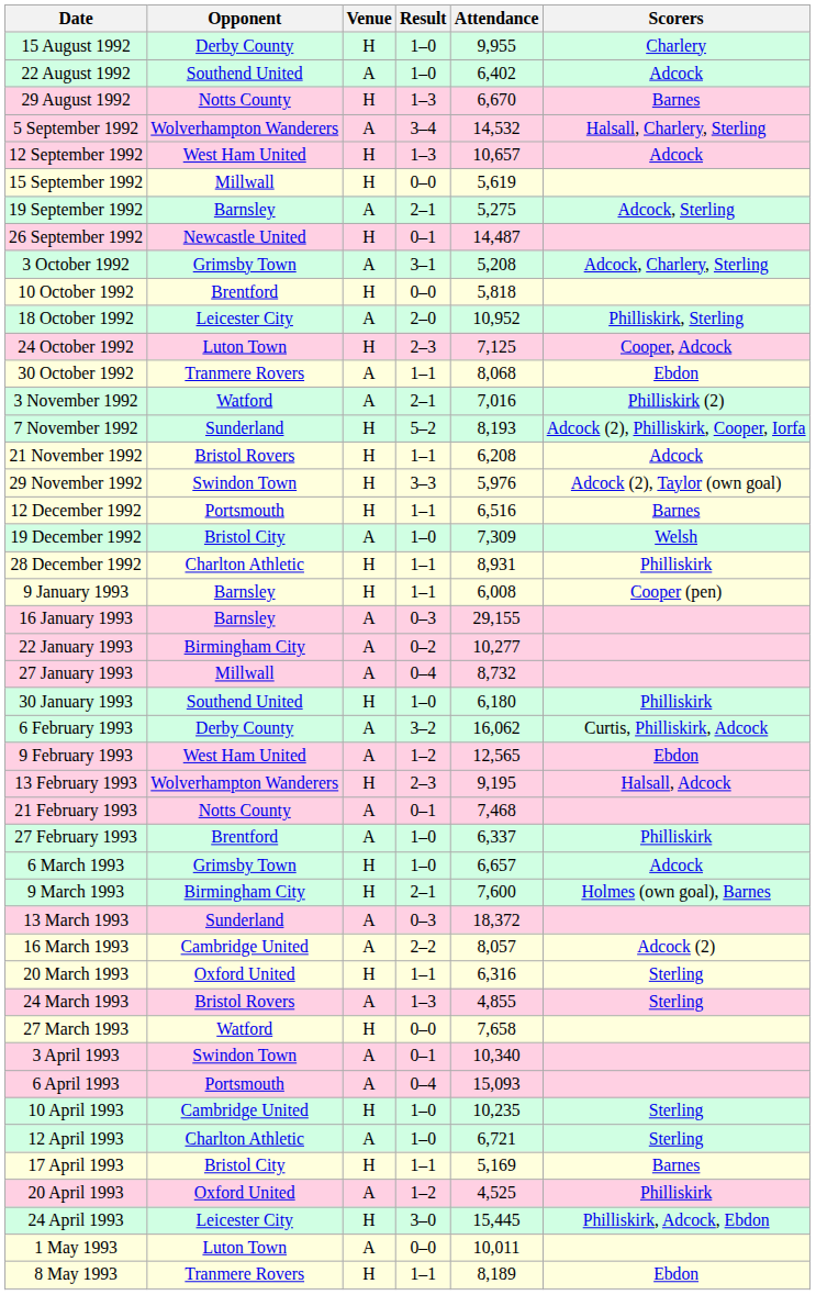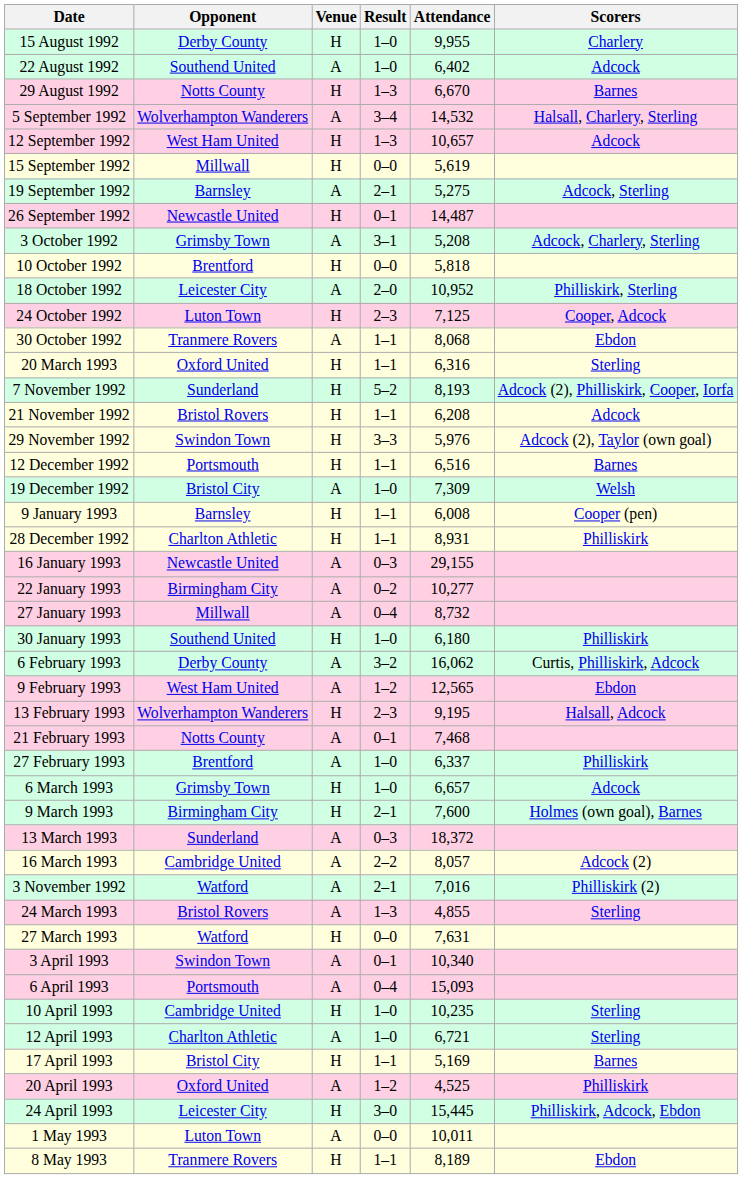rows swapped: 3 November 1992 <-> 20 March 1993
rows swapped: 28 December 1992 <-> 9 January 1993
16 January 1993 | Opponent: Barnsley -> Newcastle United
27 March 1993 | Attendance: 7,658 -> 7,631
